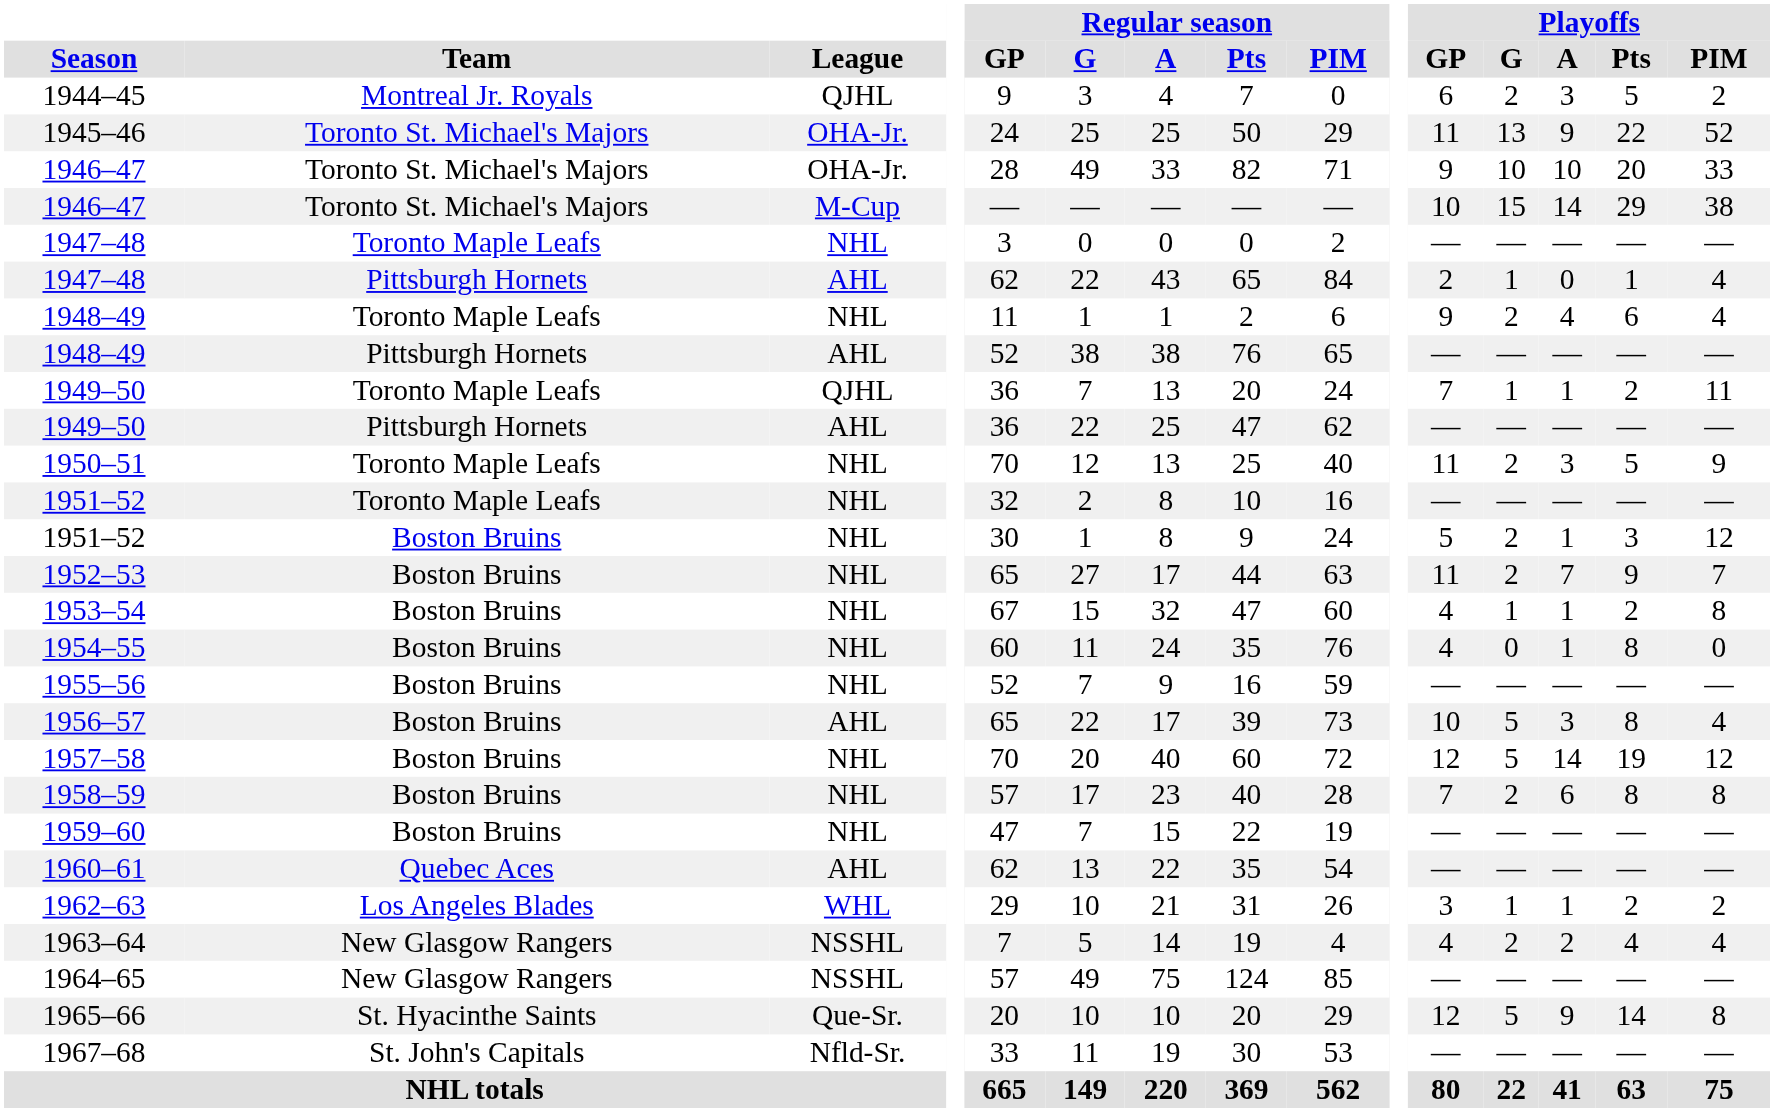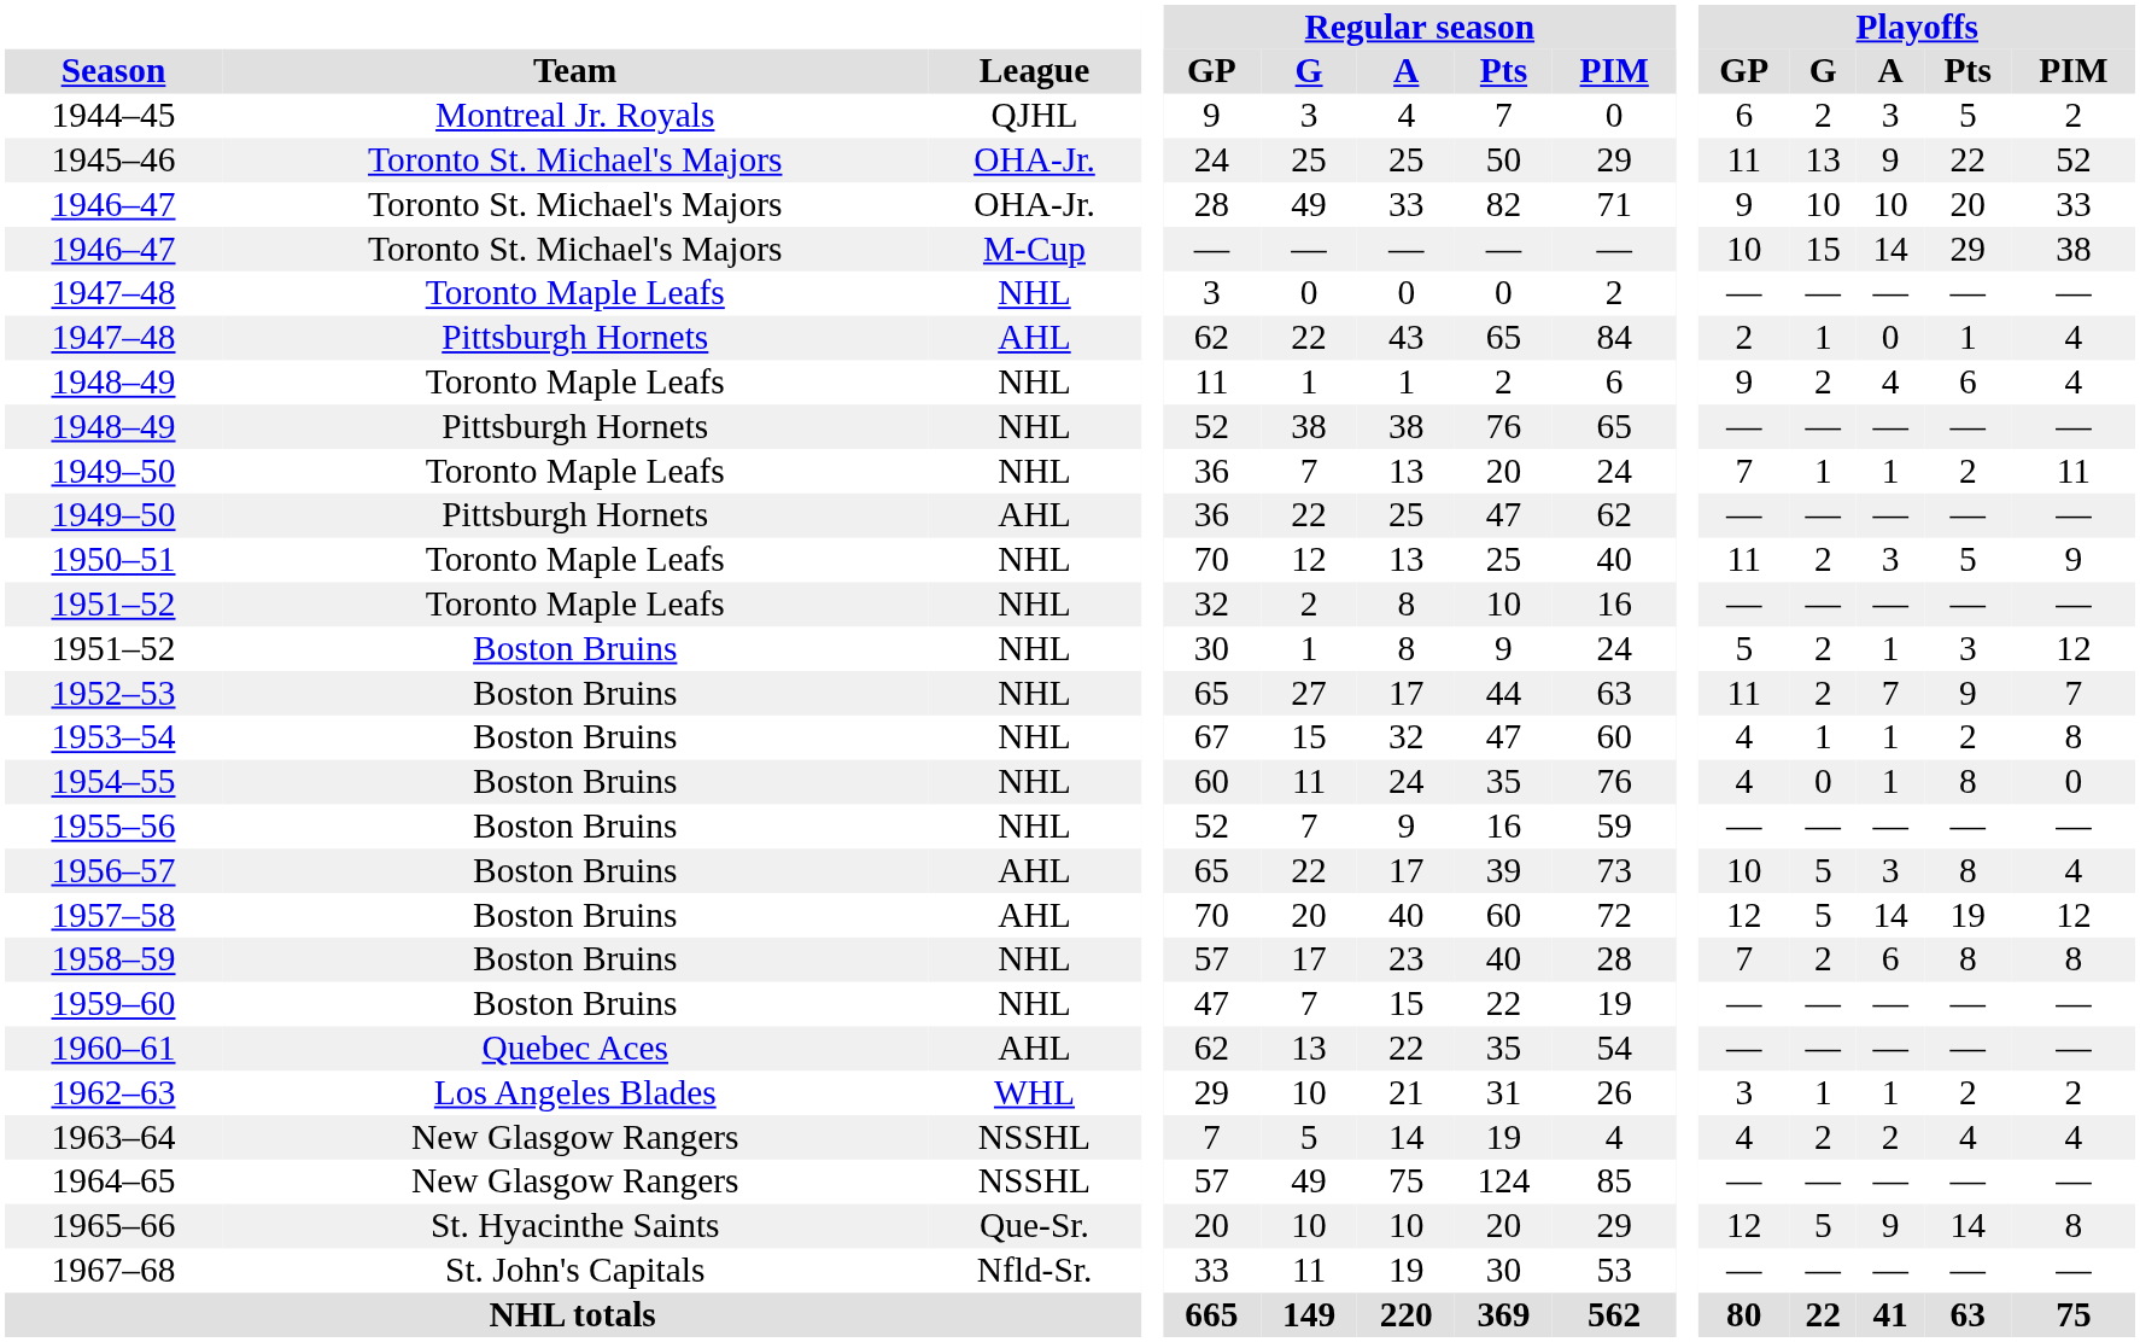1948–49 / Pittsburgh Hornets | League: AHL -> NHL
1949–50 / Toronto Maple Leafs | League: QJHL -> NHL
1957–58 | League: NHL -> AHL
